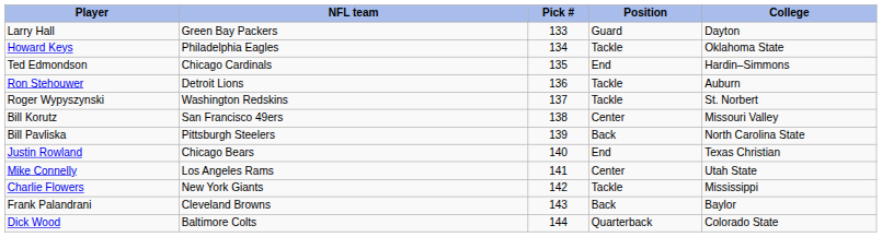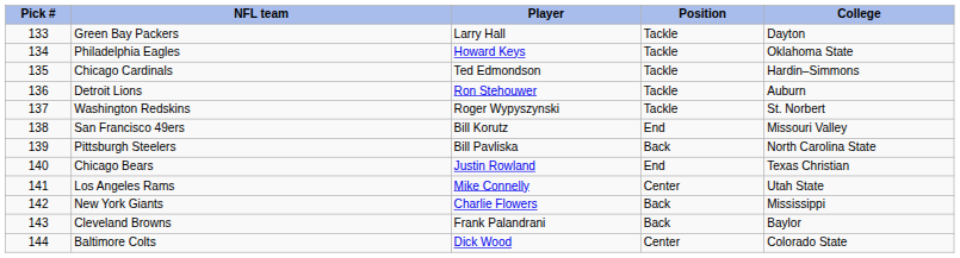columns swapped: Pick # <-> Player
Green Bay Packers | Position: Guard -> Tackle
Chicago Cardinals | Position: End -> Tackle
San Francisco 49ers | Position: Center -> End
New York Giants | Position: Tackle -> Back
Baltimore Colts | Position: Quarterback -> Center
